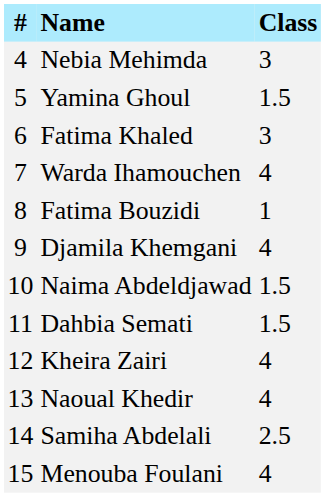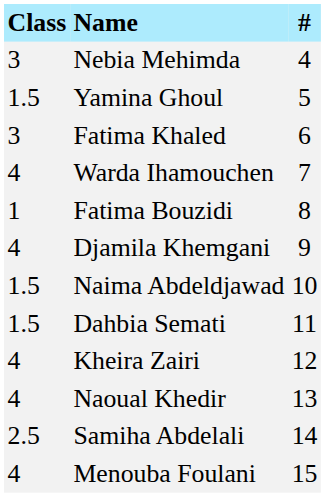columns swapped: # <-> Class
